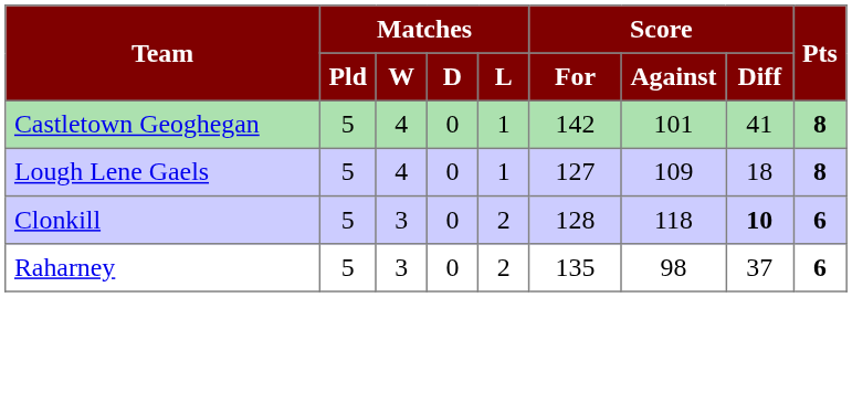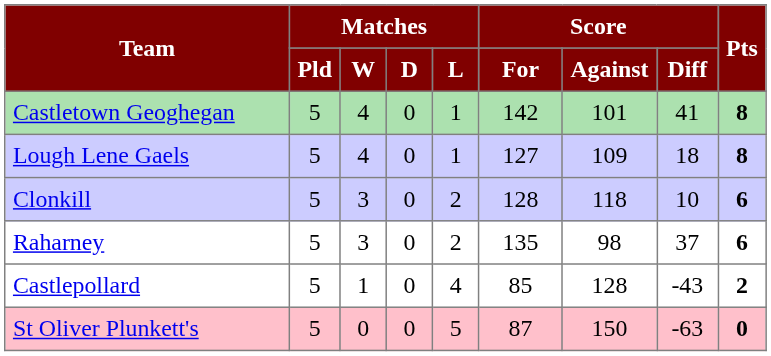Clonkill | Score / Diff: bold -> normal
+ row: Castlepollard | 5 | 1 | 0 | 4 | 85 | 128 | -43 | 2
+ row: St Oliver Plunkett's | 5 | 0 | 0 | 5 | 87 | 150 | -63 | 0
